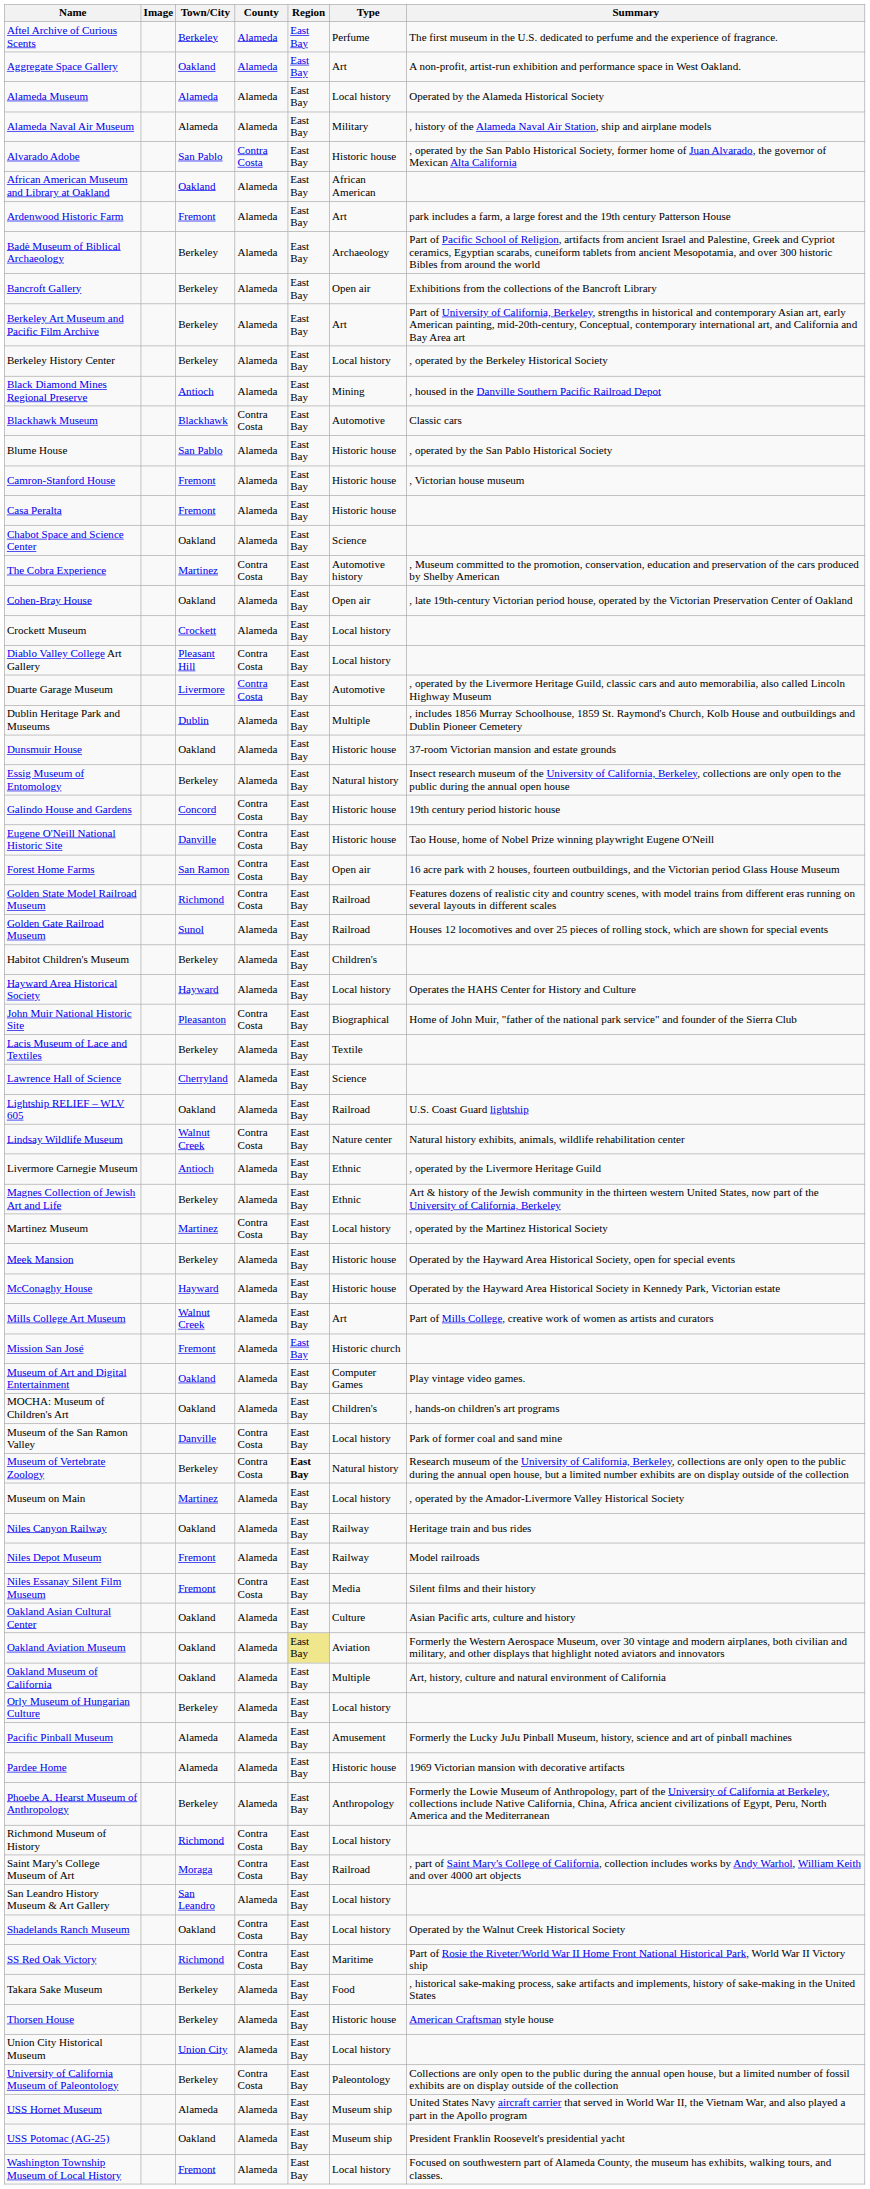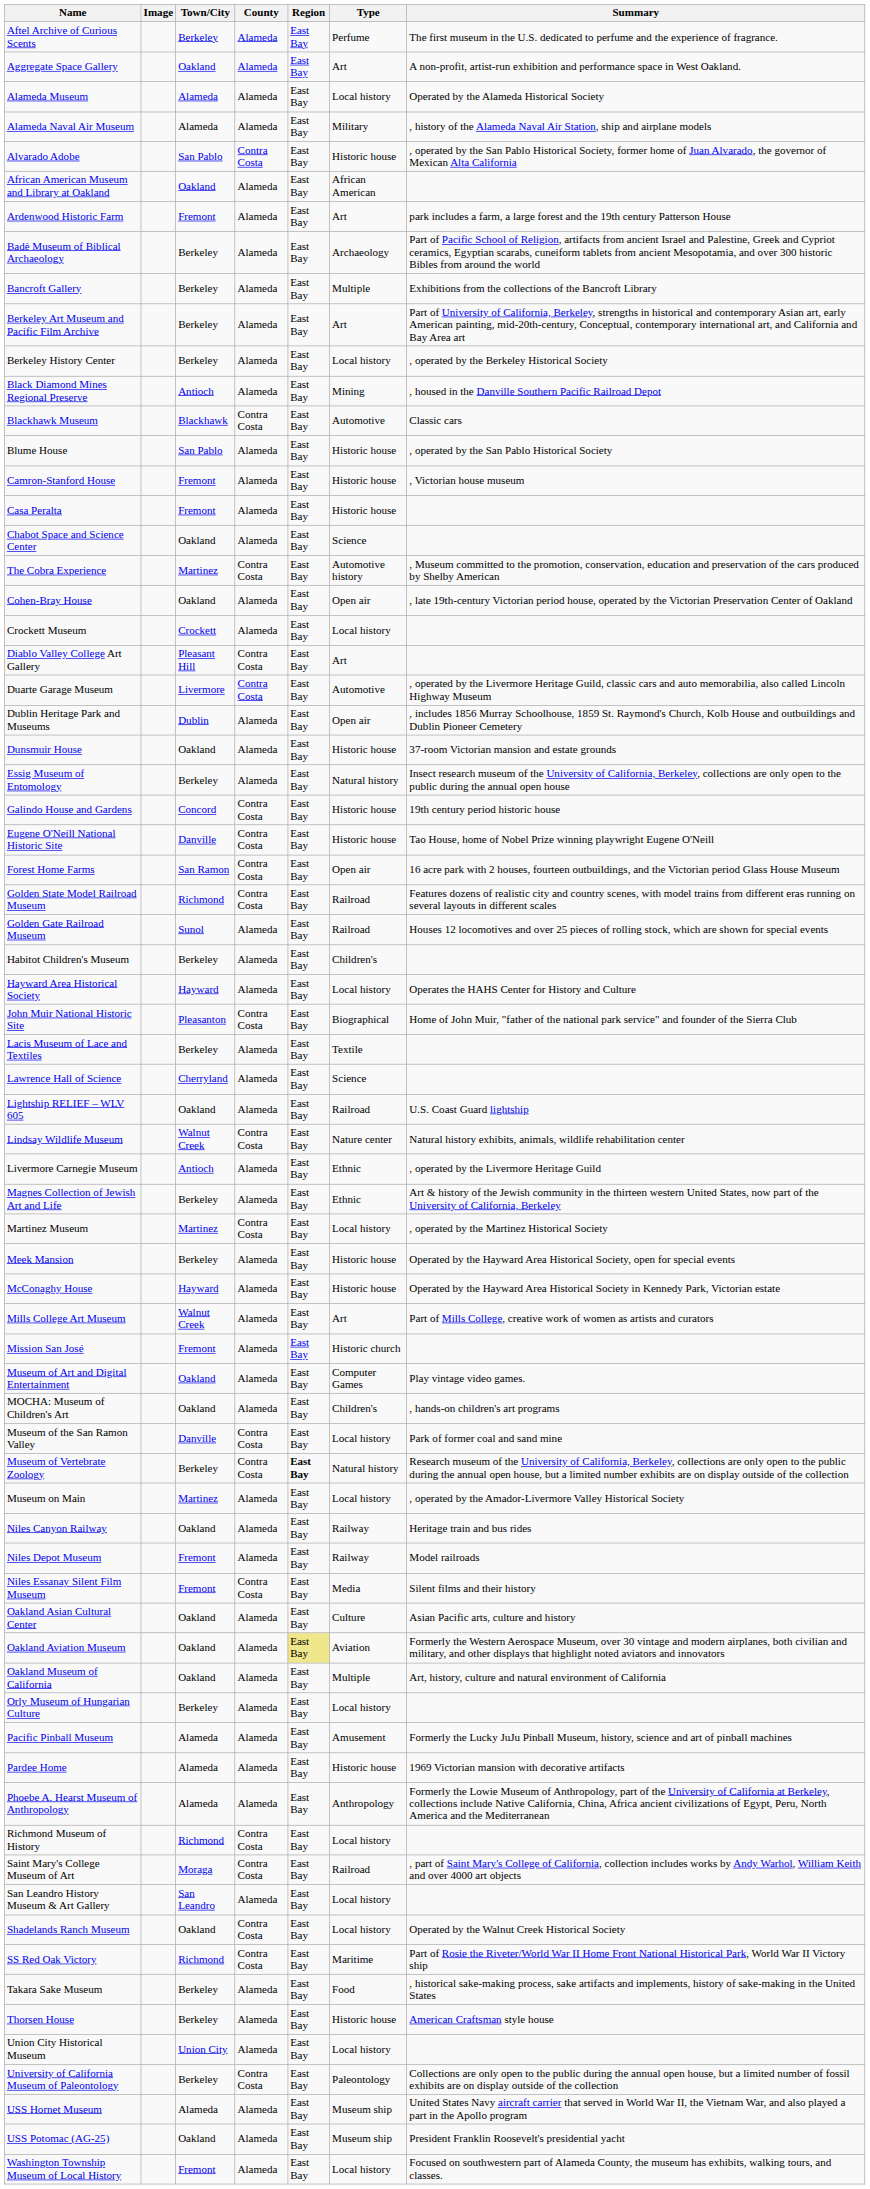Bancroft Gallery | Type: Open air -> Multiple
Diablo Valley College Art Gallery | Type: Local history -> Art
Dublin Heritage Park and Museums | Type: Multiple -> Open air
Phoebe A. Hearst Museum of Anthropology | Town/City: Berkeley -> Alameda
